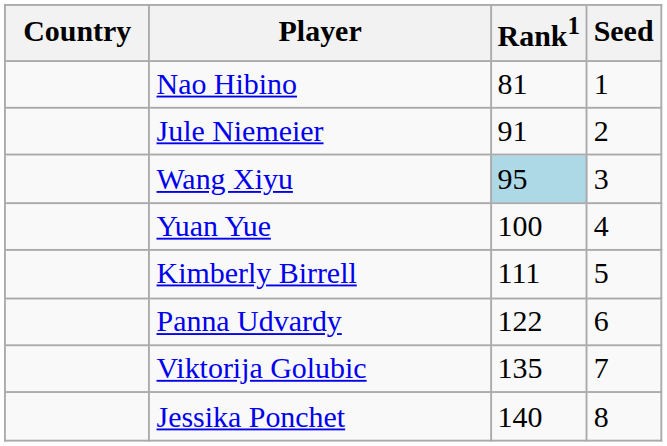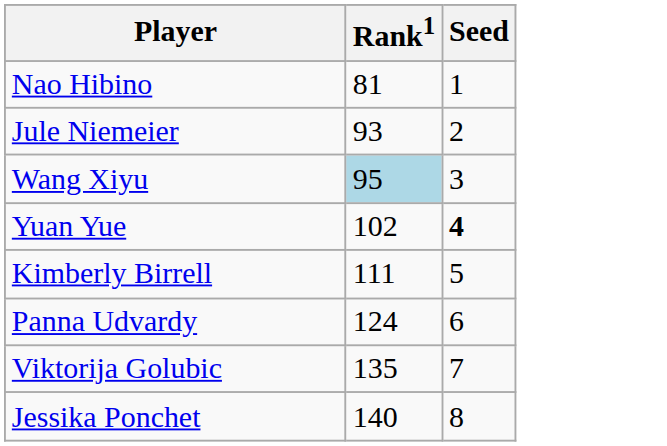- column: Country
Jule Niemeier | Rank1: 91 -> 93
Yuan Yue | Rank1: 100 -> 102
Yuan Yue | Seed: normal -> bold
Panna Udvardy | Rank1: 122 -> 124
